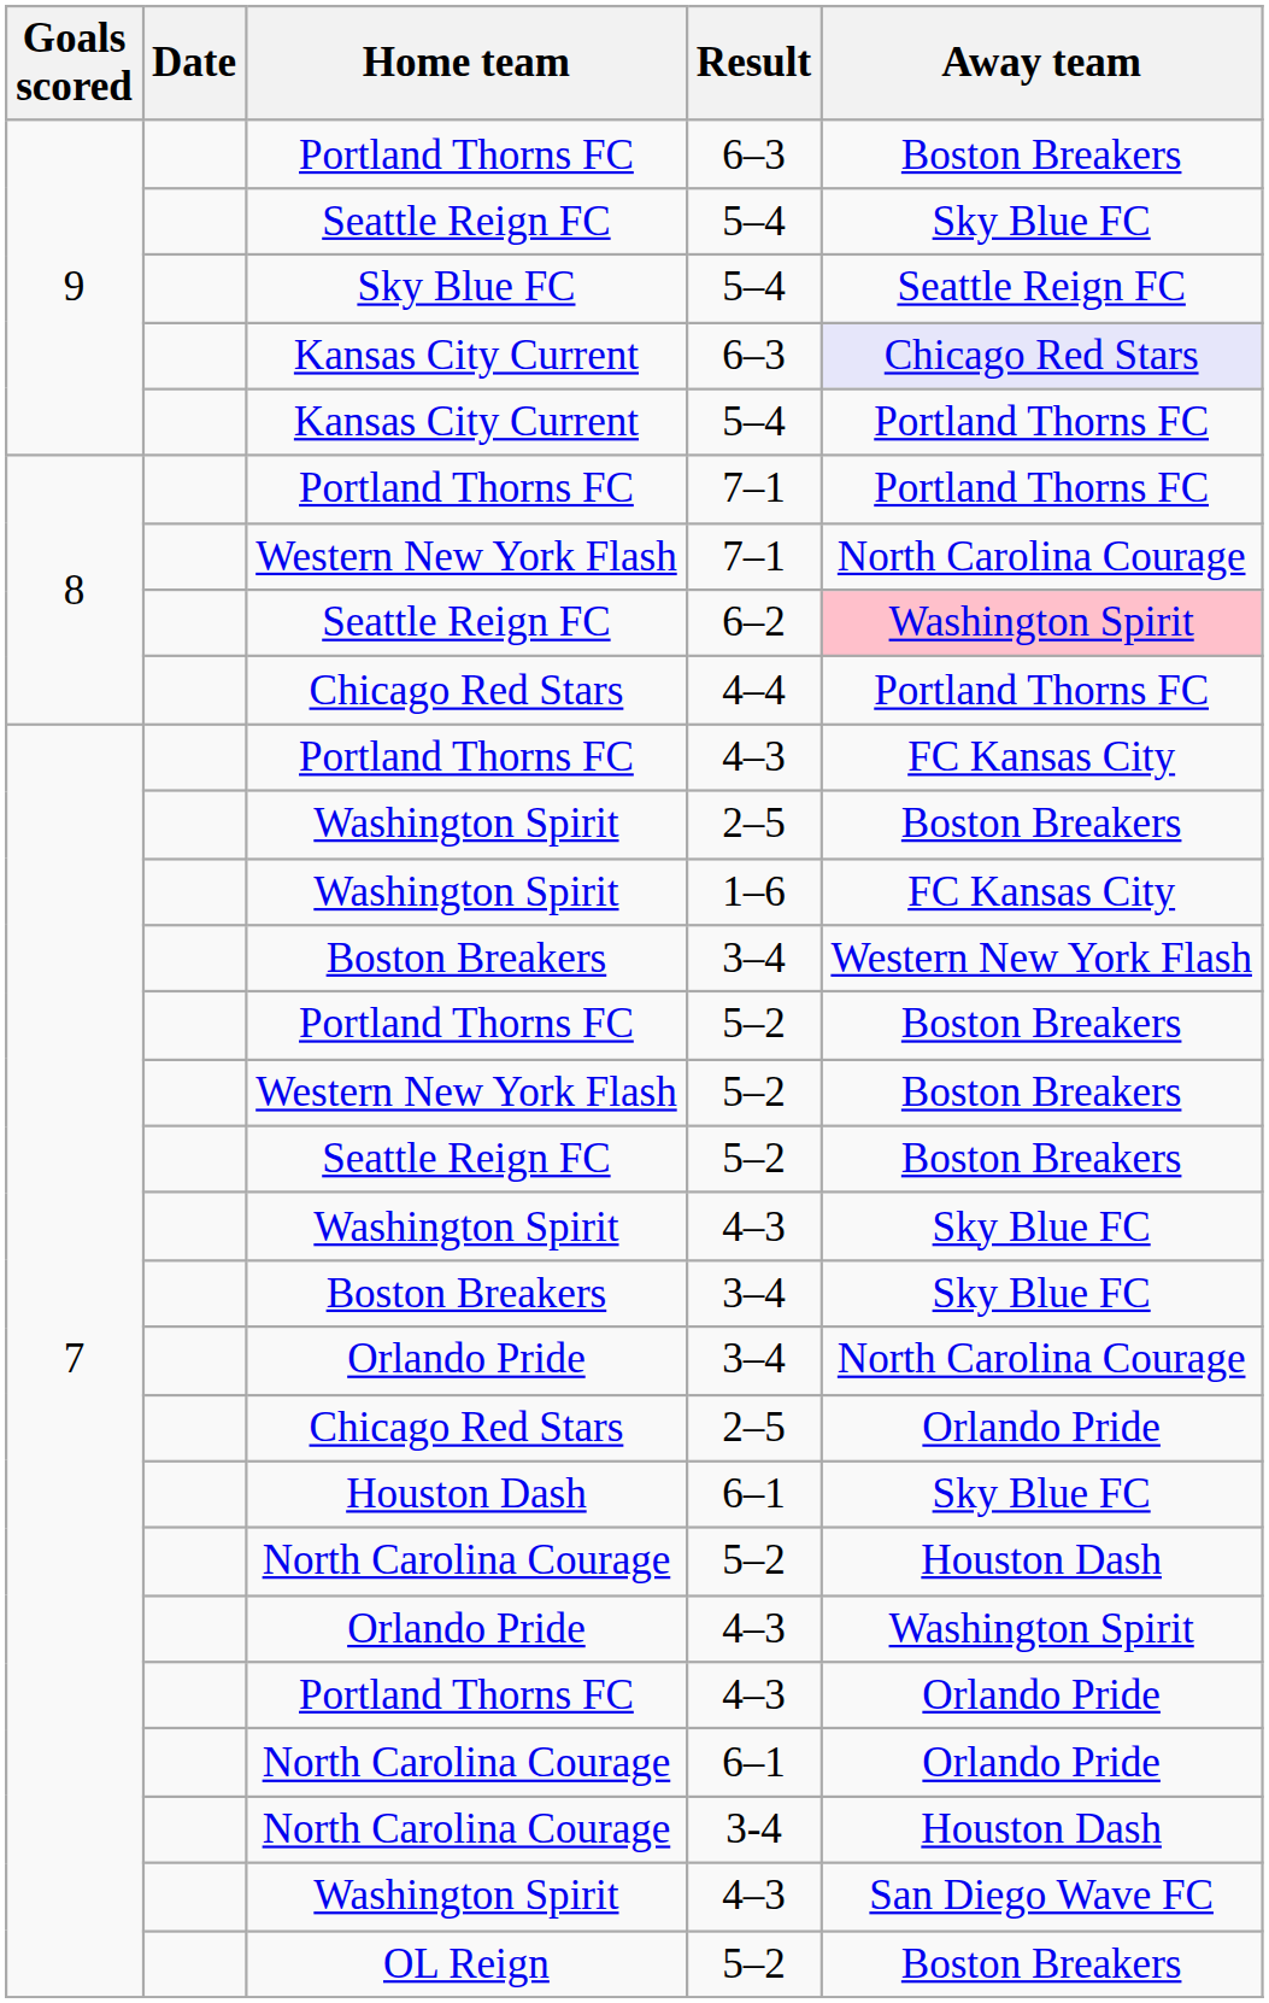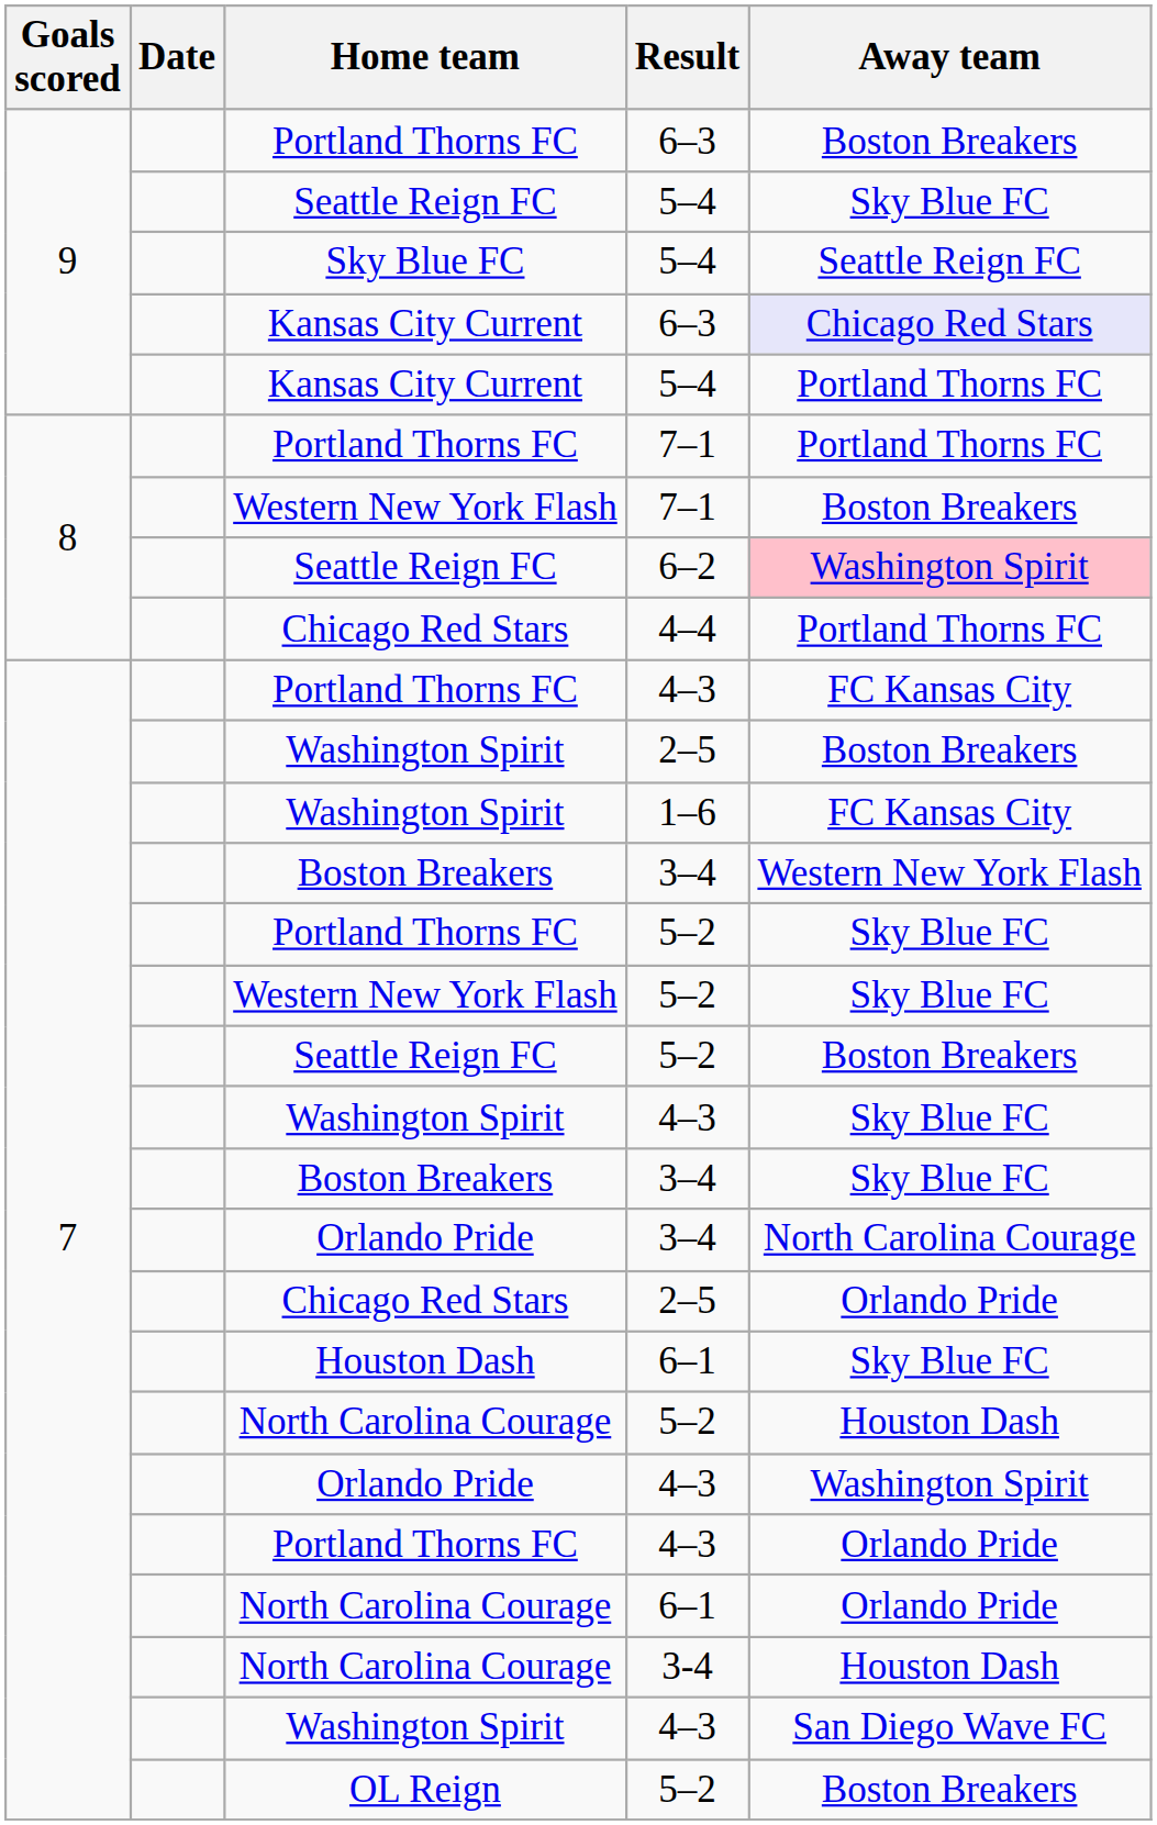Western New York Flash / 7–1 | Away team: North Carolina Courage -> Boston Breakers
Portland Thorns FC / 5–2 | Away team: Boston Breakers -> Sky Blue FC
Western New York Flash / 5–2 | Away team: Boston Breakers -> Sky Blue FC
